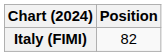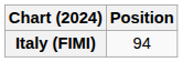Italy (FIMI) | Position: 82 -> 94
